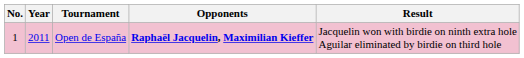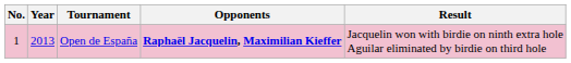Open de España | Year: 2011 -> 2013
